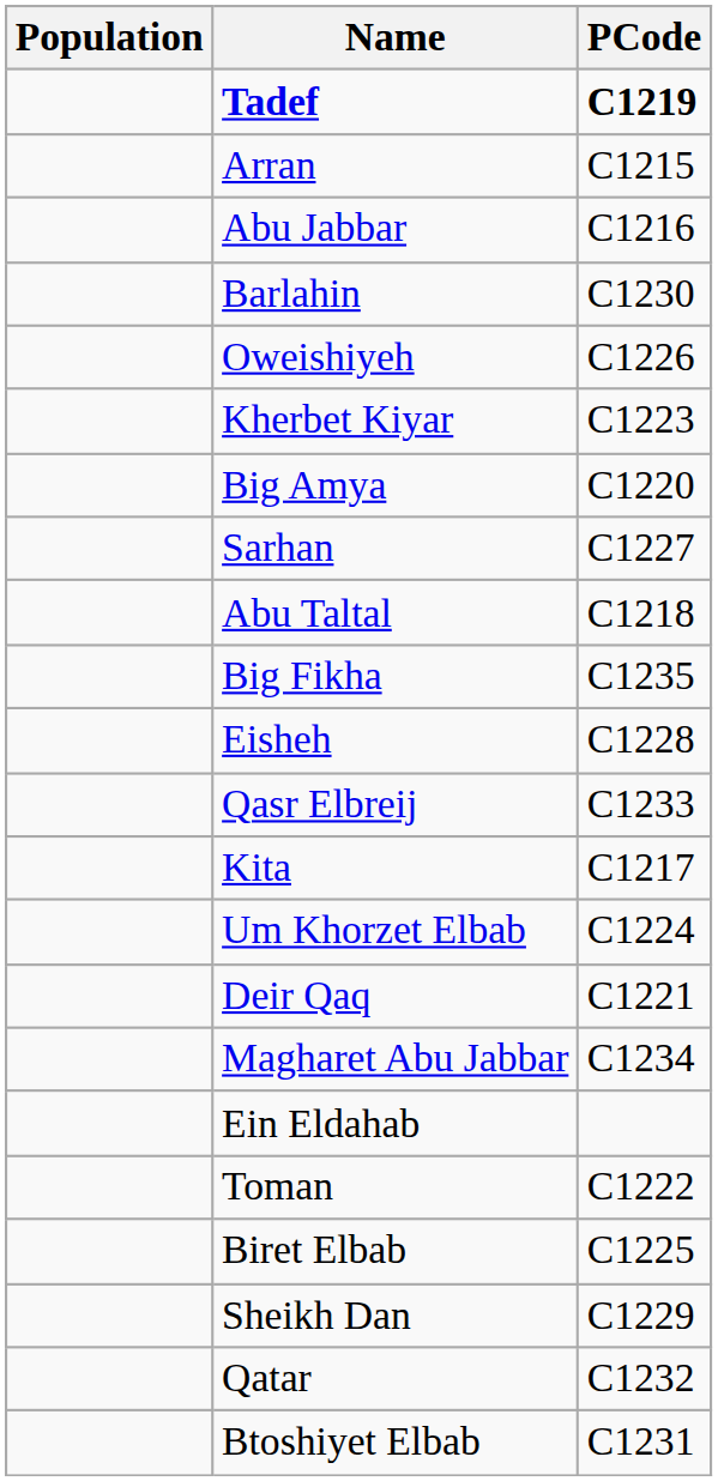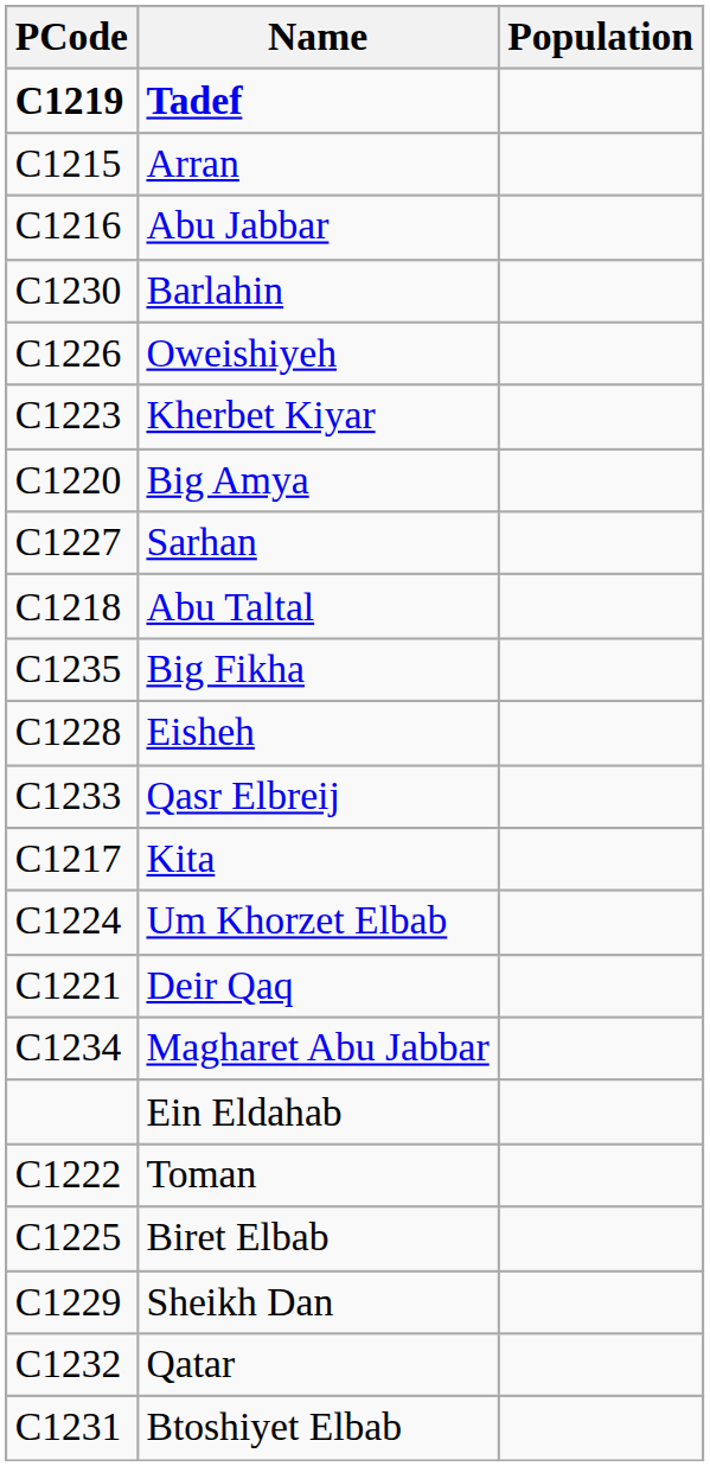columns swapped: PCode <-> Population
